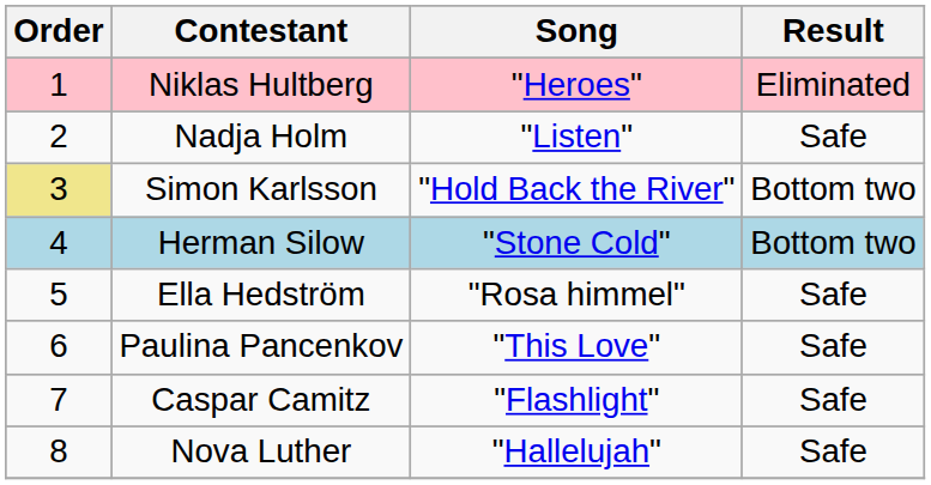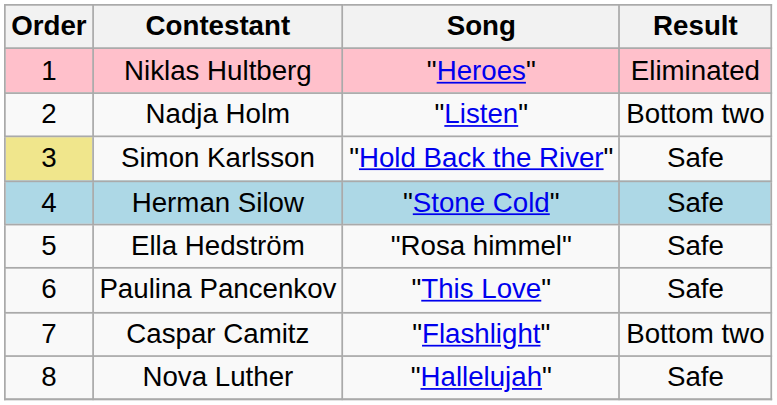Nadja Holm | Result: Safe -> Bottom two
Simon Karlsson | Result: Bottom two -> Safe
Herman Silow | Result: Bottom two -> Safe
Caspar Camitz | Result: Safe -> Bottom two
